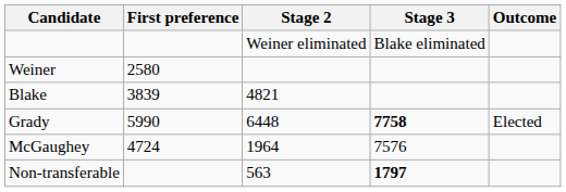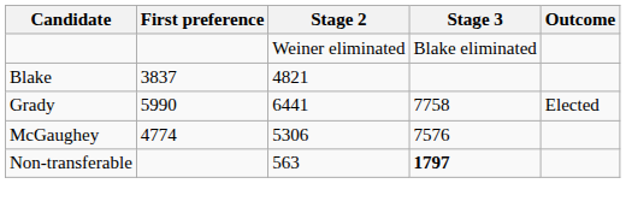- row: Weiner | 2580
Blake | First preference: 3839 -> 3837
Grady | Stage 2: 6448 -> 6441
Grady | Stage 3: bold -> normal
McGaughey | First preference: 4724 -> 4774
McGaughey | Stage 2: 1964 -> 5306
